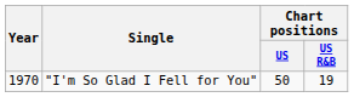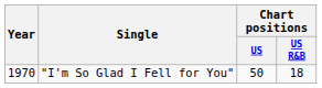"I'm So Glad I Fell for You" | Chart positions / US R&B: 19 -> 18
